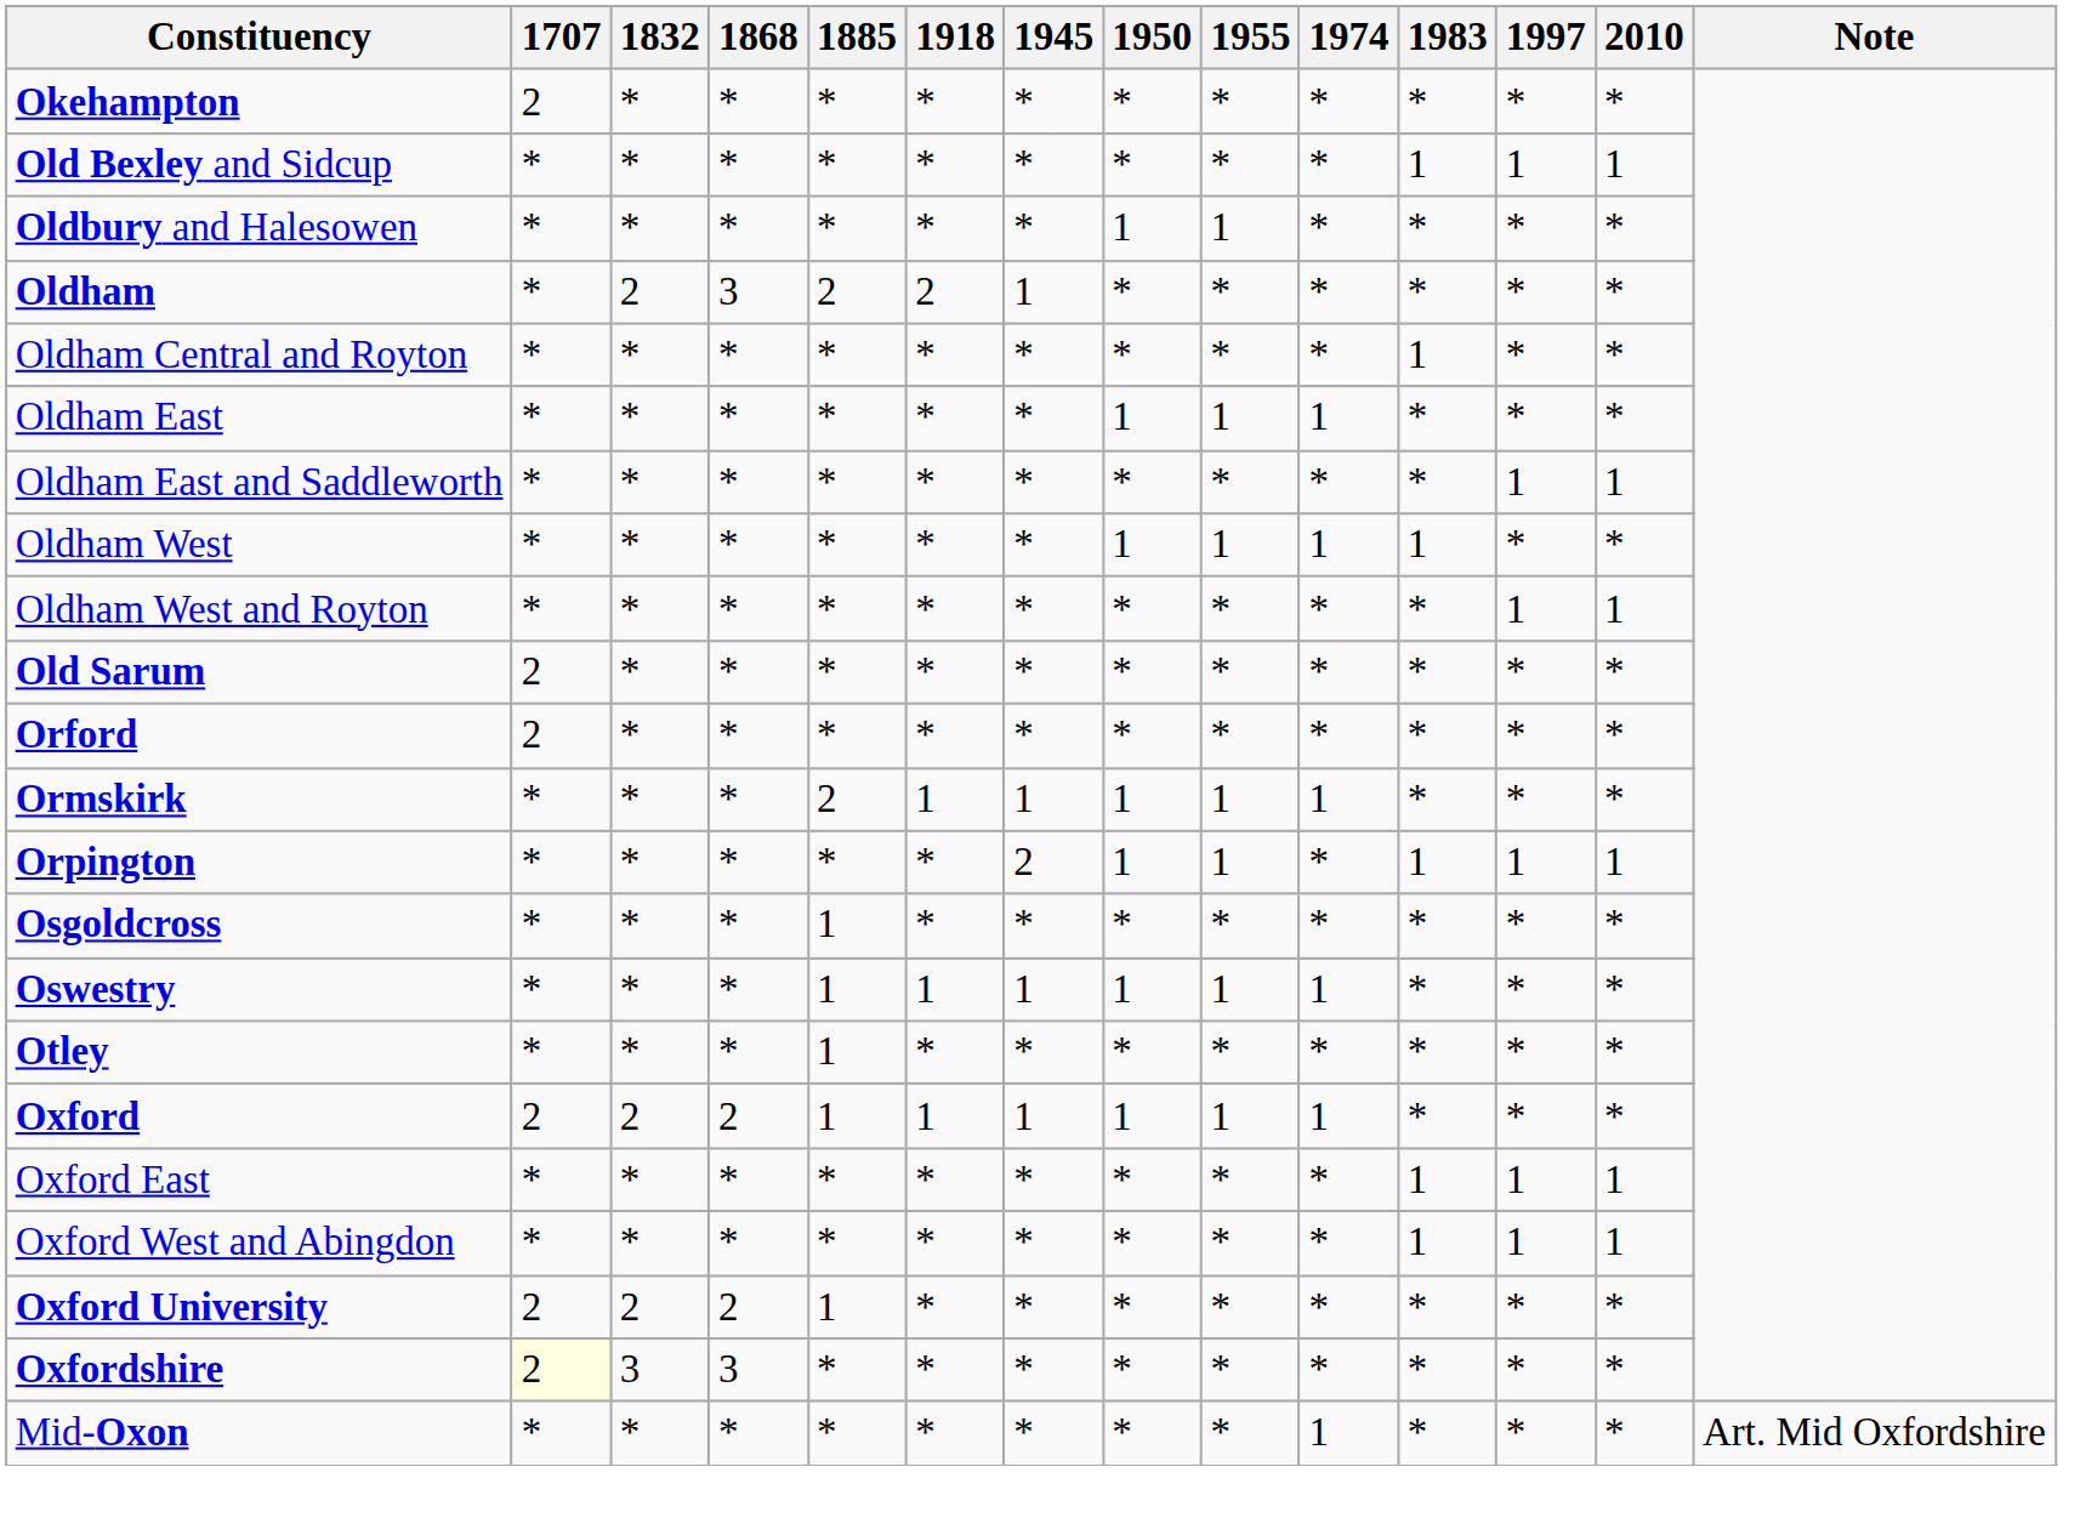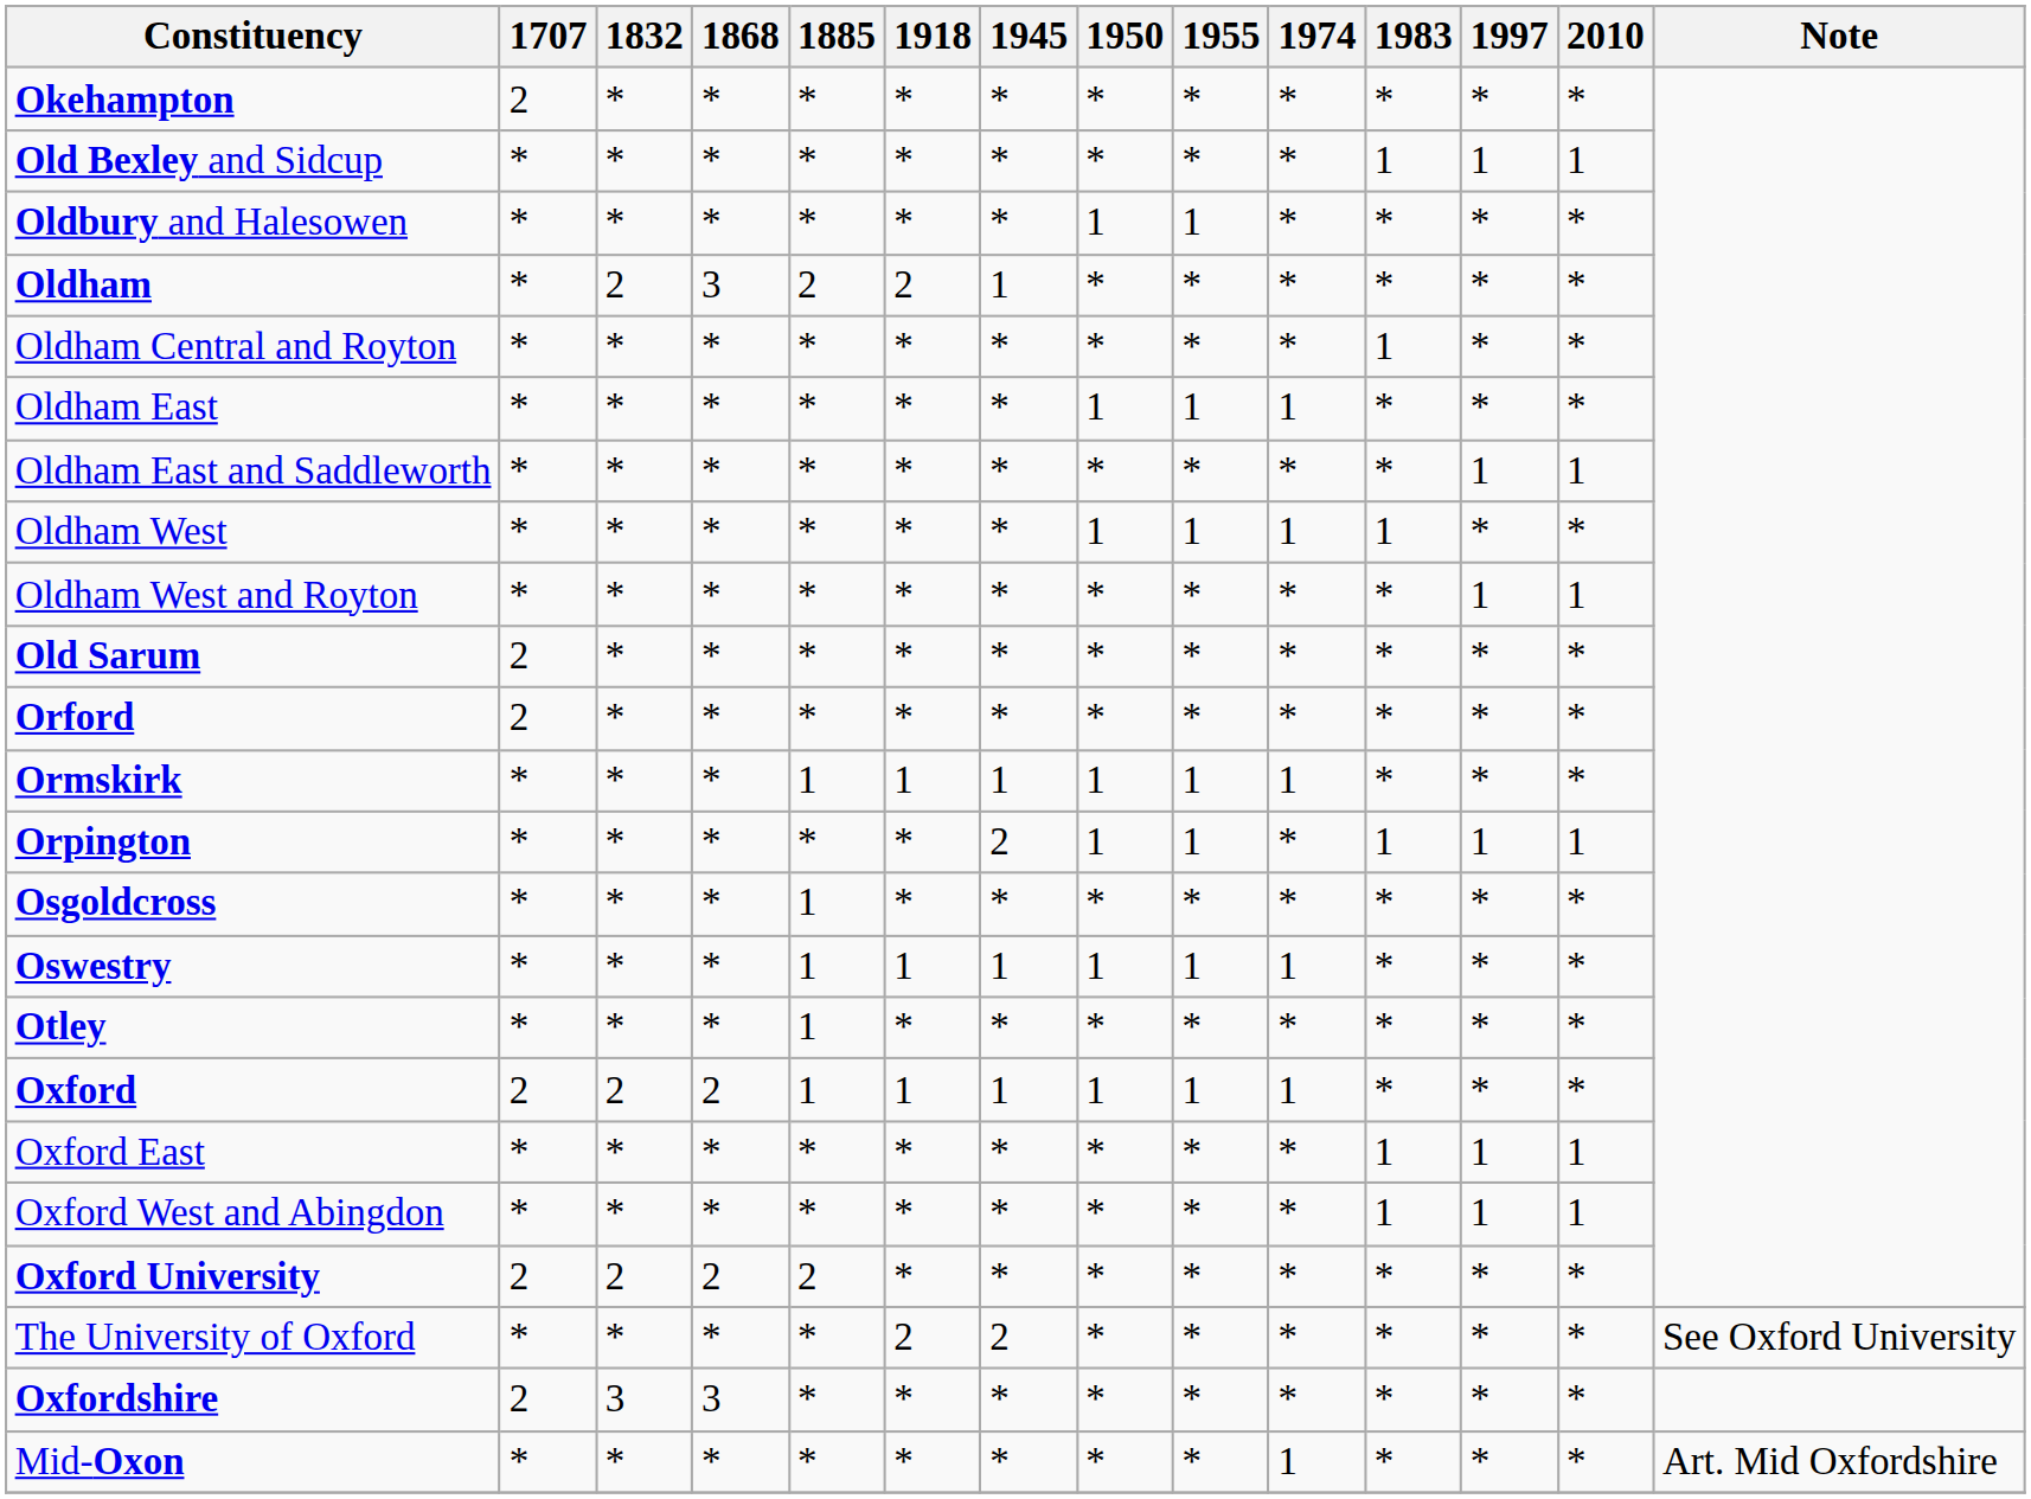Ormskirk | 1885: 2 -> 1
Oxford University | 1885: 1 -> 2
+ row: The University of Oxford | * | * | * | * | 2 | 2 | * | * | * | * | * | * | See Oxford University
Oxfordshire | 1707: lightyellow background -> no background
